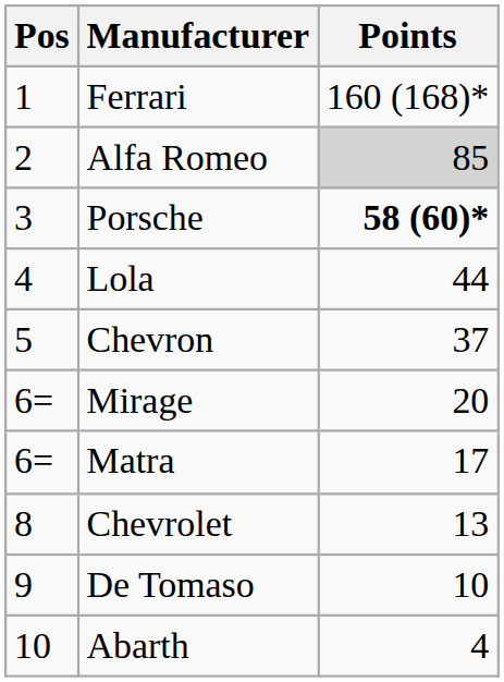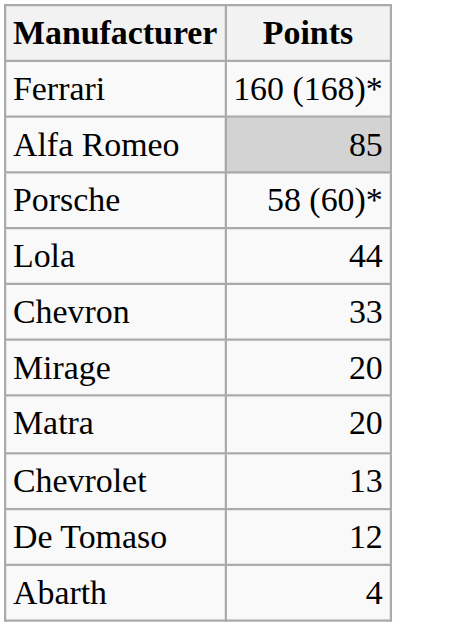- column: Pos | 1 | 2 | 3 | 4 | 5 | 6= | 6= | 8 | 9 | 10
Porsche | Points: bold -> normal
Chevron | Points: 37 -> 33
Matra | Points: 17 -> 20
De Tomaso | Points: 10 -> 12
